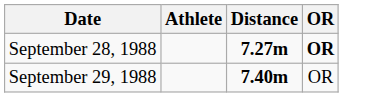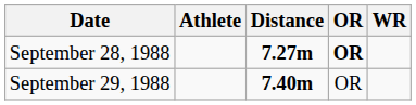+ column: WR
